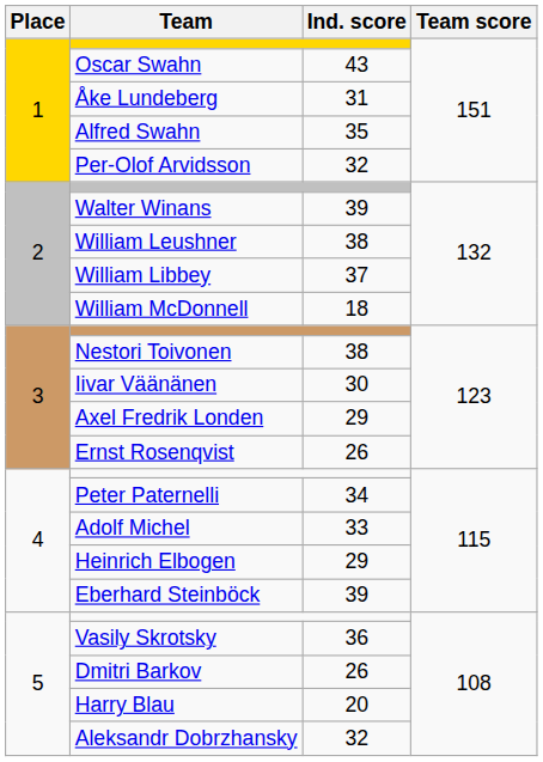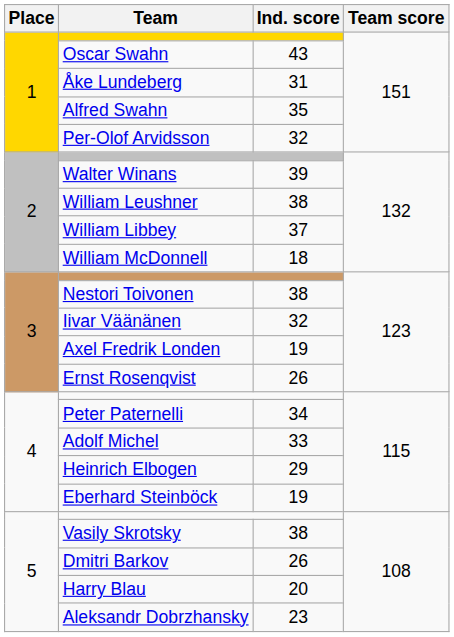Iivar Väänänen | Ind. score: 30 -> 32
Axel Fredrik Londen | Ind. score: 29 -> 19
Eberhard Steinböck | Ind. score: 39 -> 19
Vasily Skrotsky | Ind. score: 36 -> 38
Aleksandr Dobrzhansky | Ind. score: 32 -> 23
